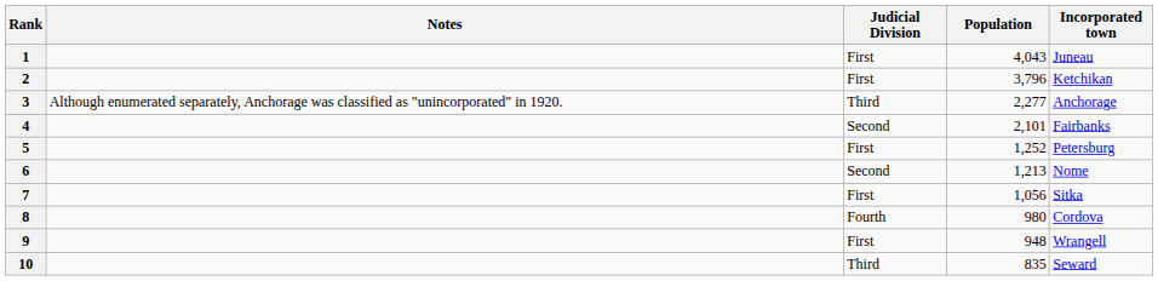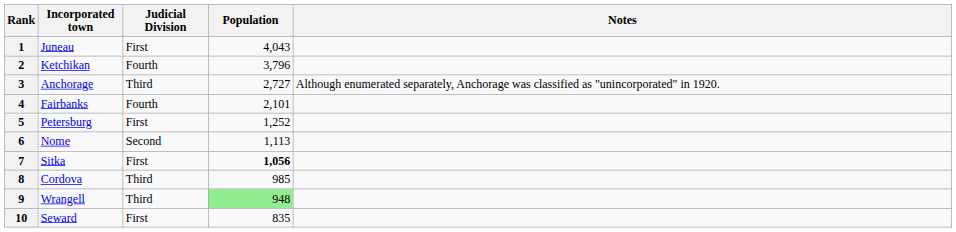columns swapped: Incorporated town <-> Notes
2 | Judicial Division: First -> Fourth
3 | Population: 2,277 -> 2,727
4 | Judicial Division: Second -> Fourth
6 | Population: 1,213 -> 1,113
7 | Population: normal -> bold
8 | Judicial Division: Fourth -> Third
8 | Population: 980 -> 985
9 | Judicial Division: First -> Third
9 | Population: no background -> lightgreen background
10 | Judicial Division: Third -> First
